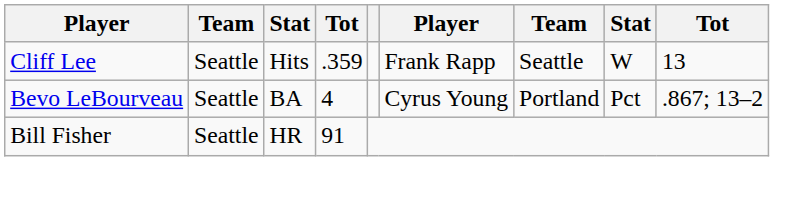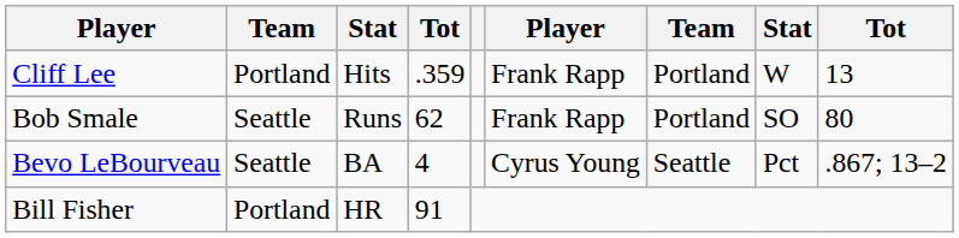Cliff Lee | column 2: Seattle -> Portland
Cliff Lee | column 7: Seattle -> Portland
+ row: Bob Smale | Seattle | Runs | 62 | Frank Rapp | Portland | SO | 80
Bevo LeBourveau | column 7: Portland -> Seattle
Bill Fisher | column 2: Seattle -> Portland
